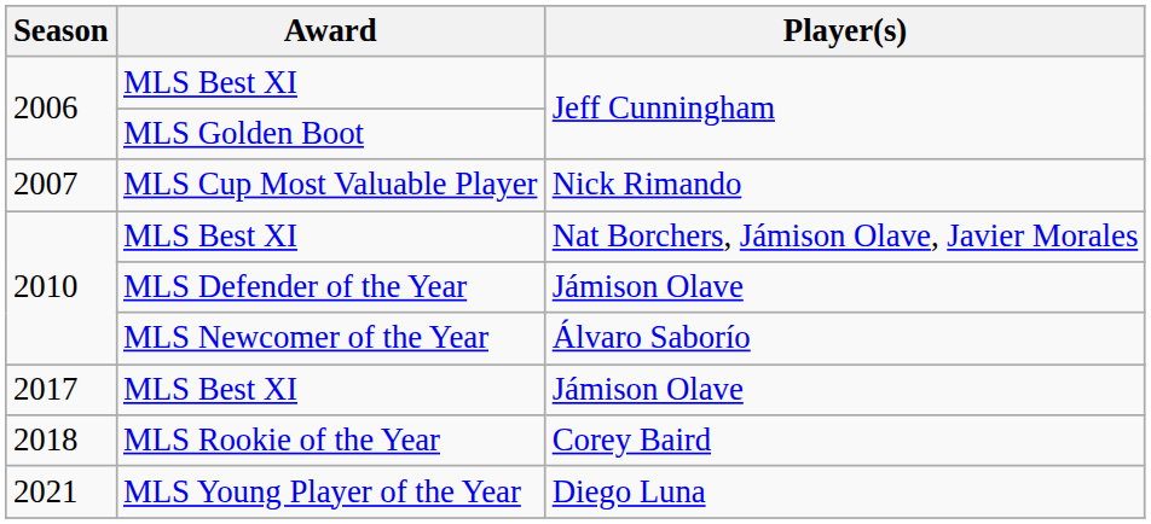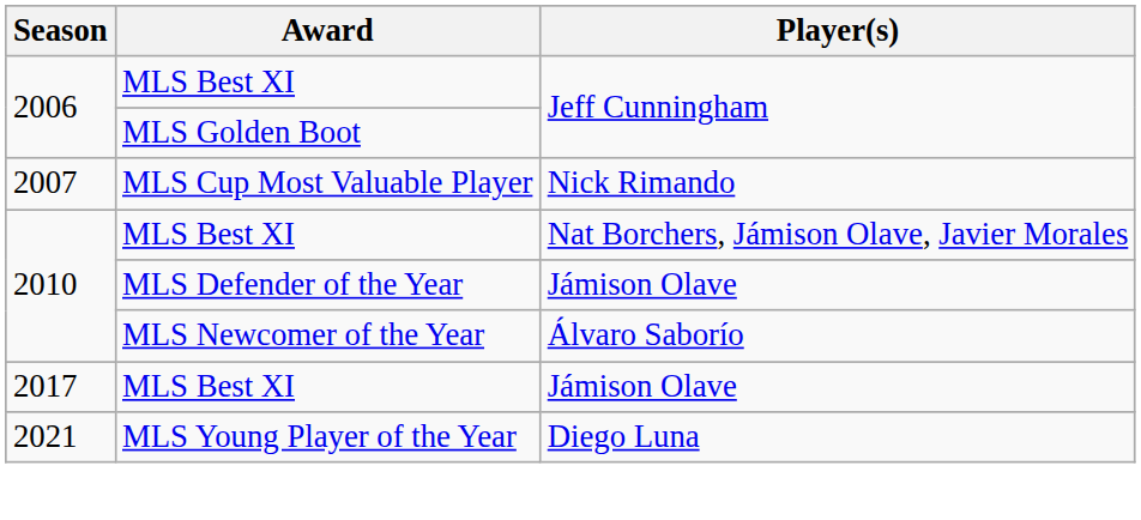- row: 2018 | MLS Rookie of the Year | Corey Baird
